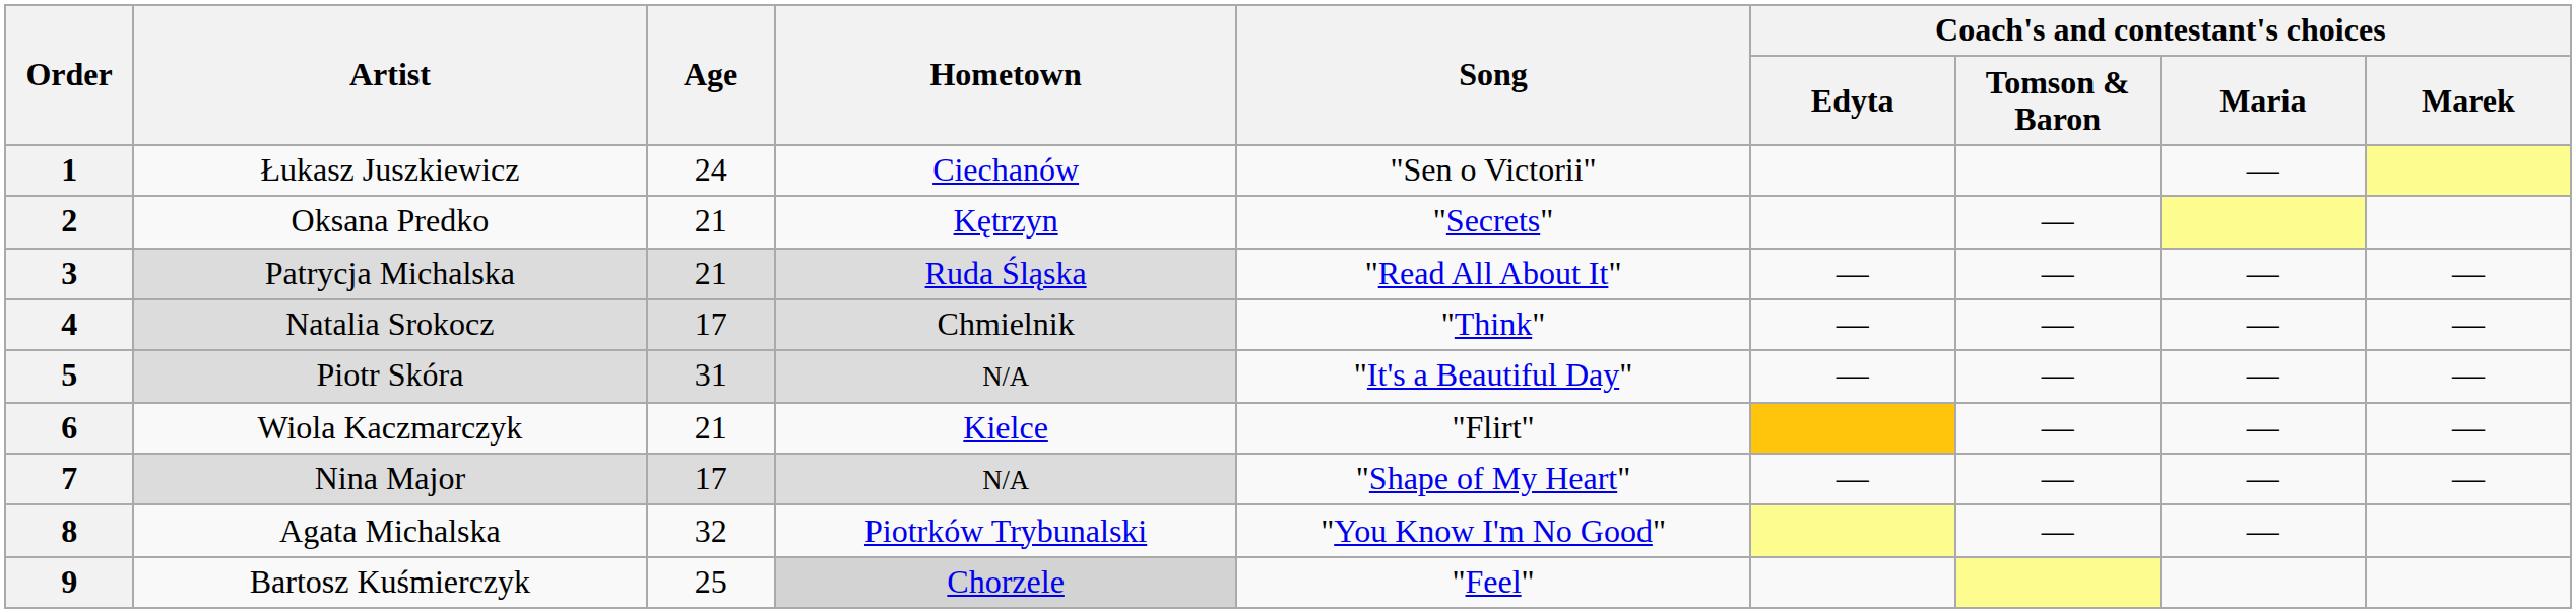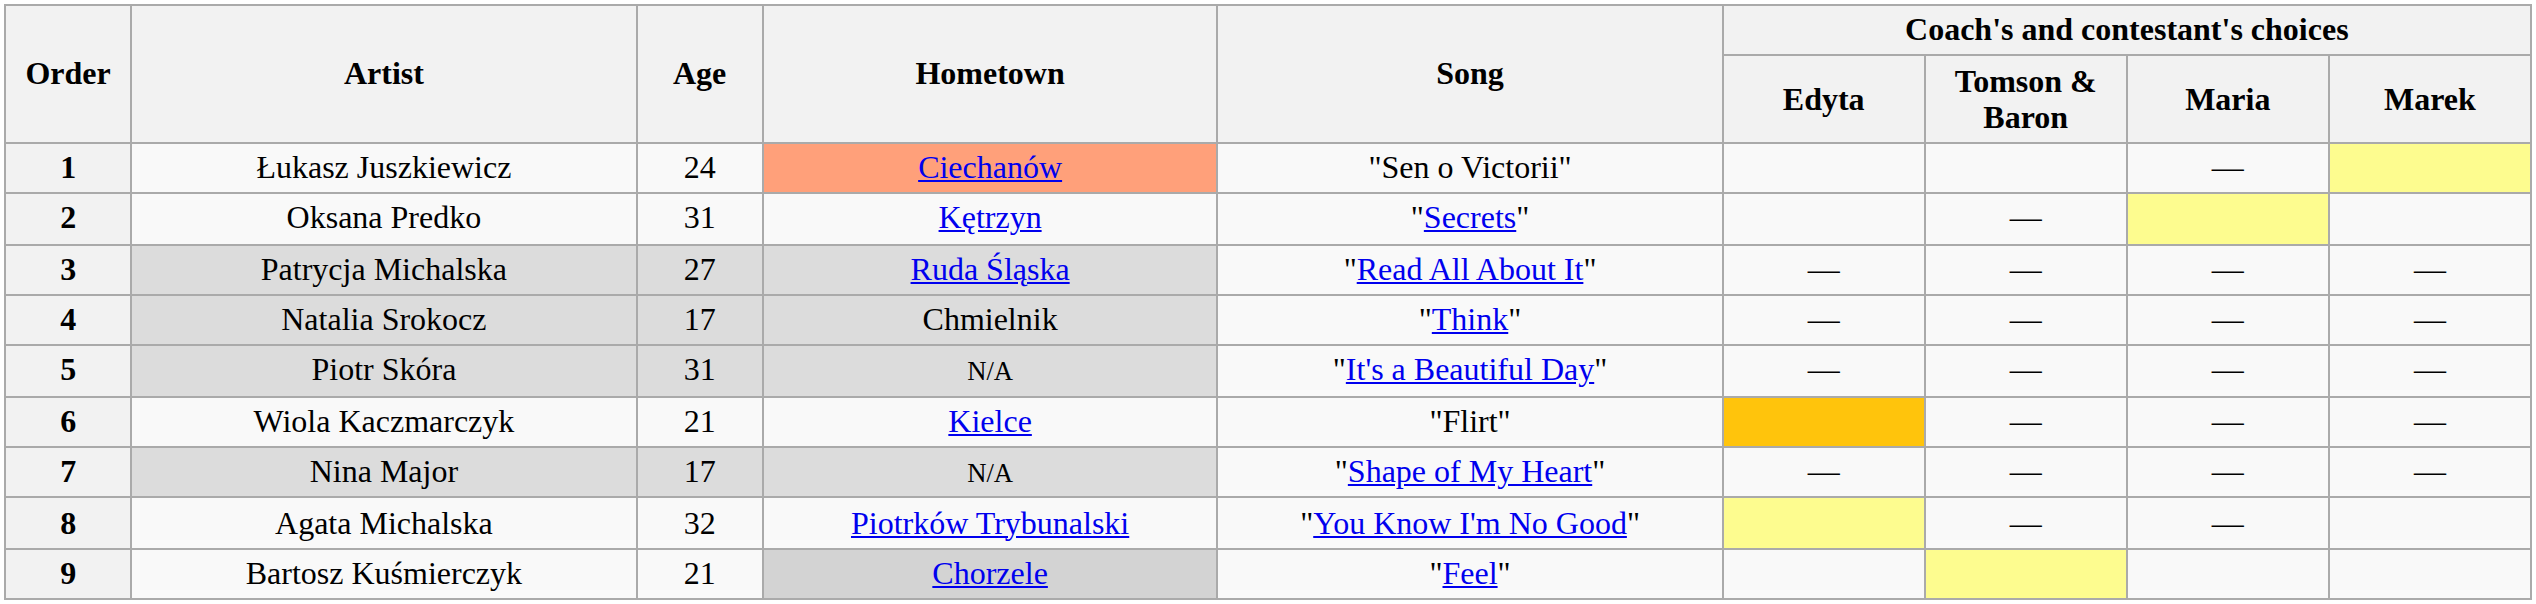1 | Hometown: no background -> lightsalmon background
2 | Age: 21 -> 31
3 | Age: 21 -> 27
9 | Age: 25 -> 21
